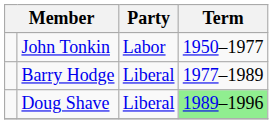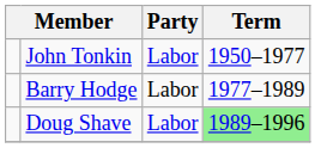Barry Hodge | Party: Liberal -> Labor
Doug Shave | Party: Liberal -> Labor
